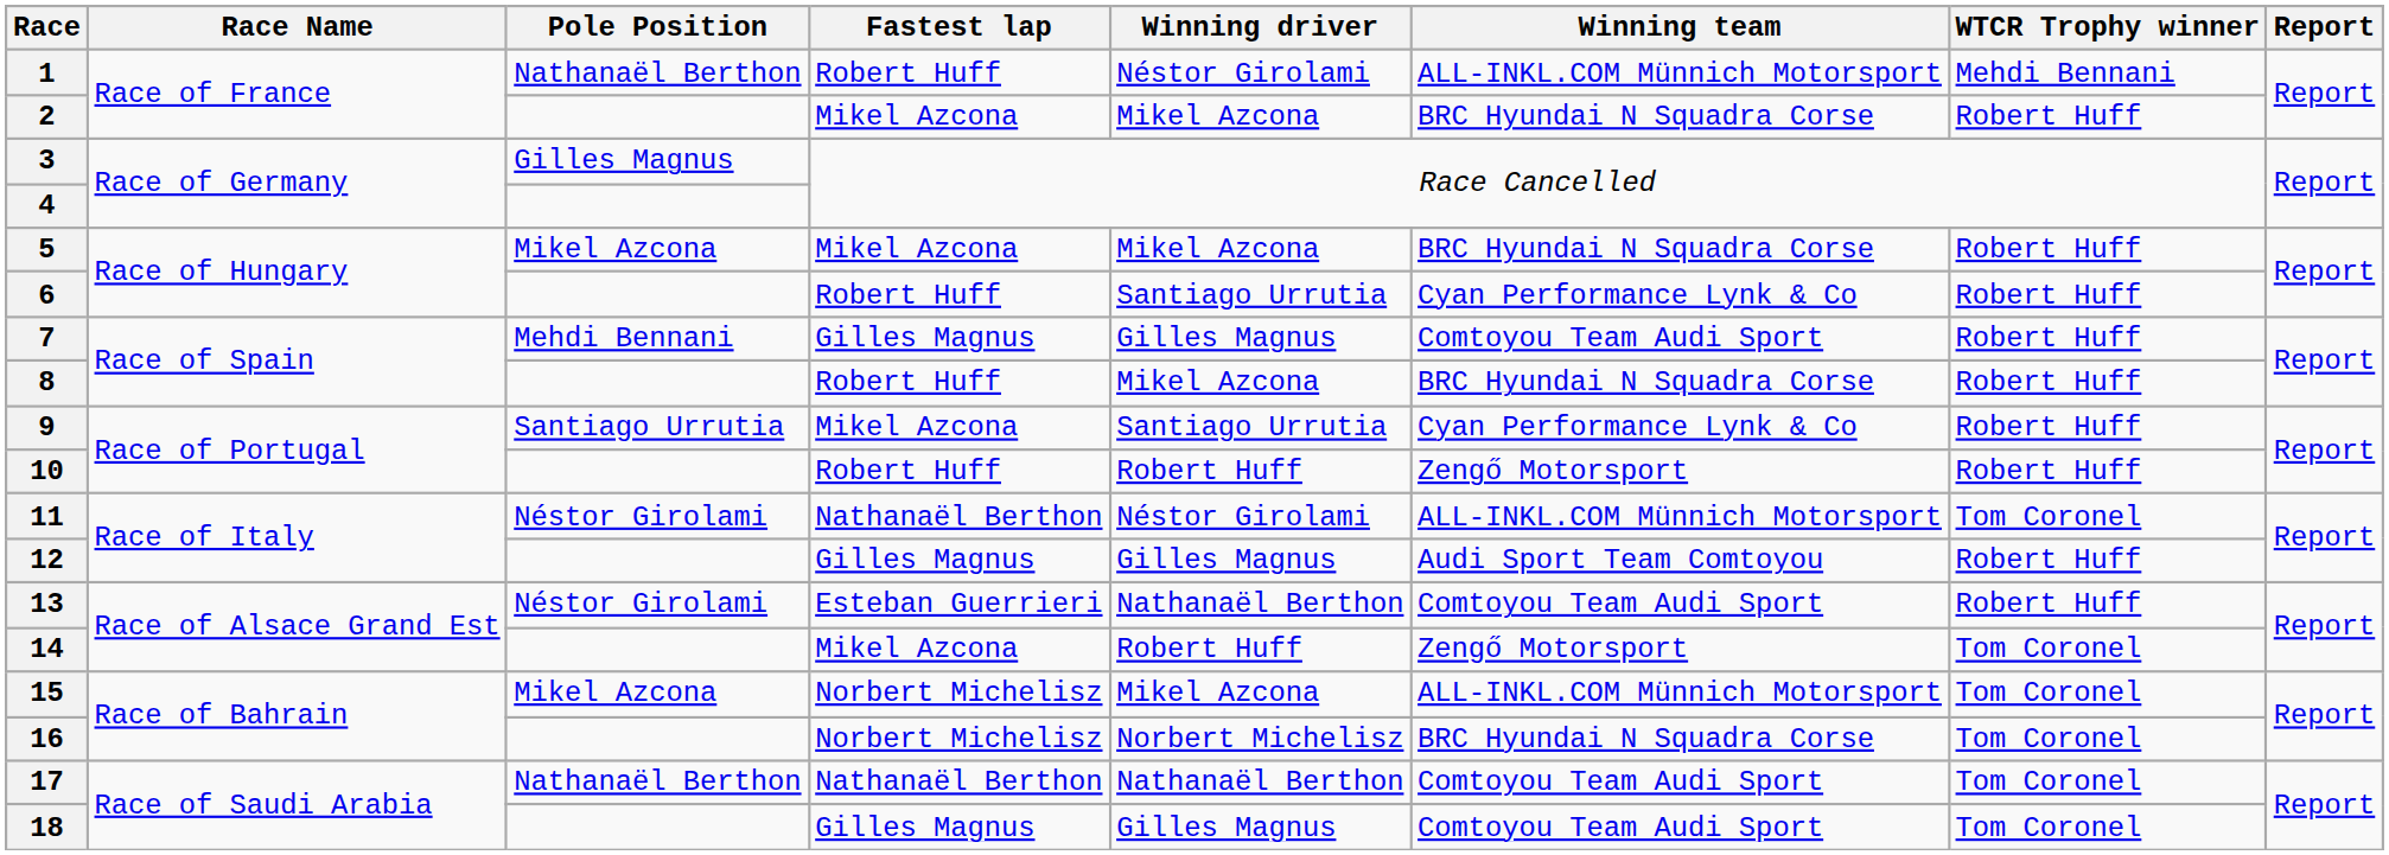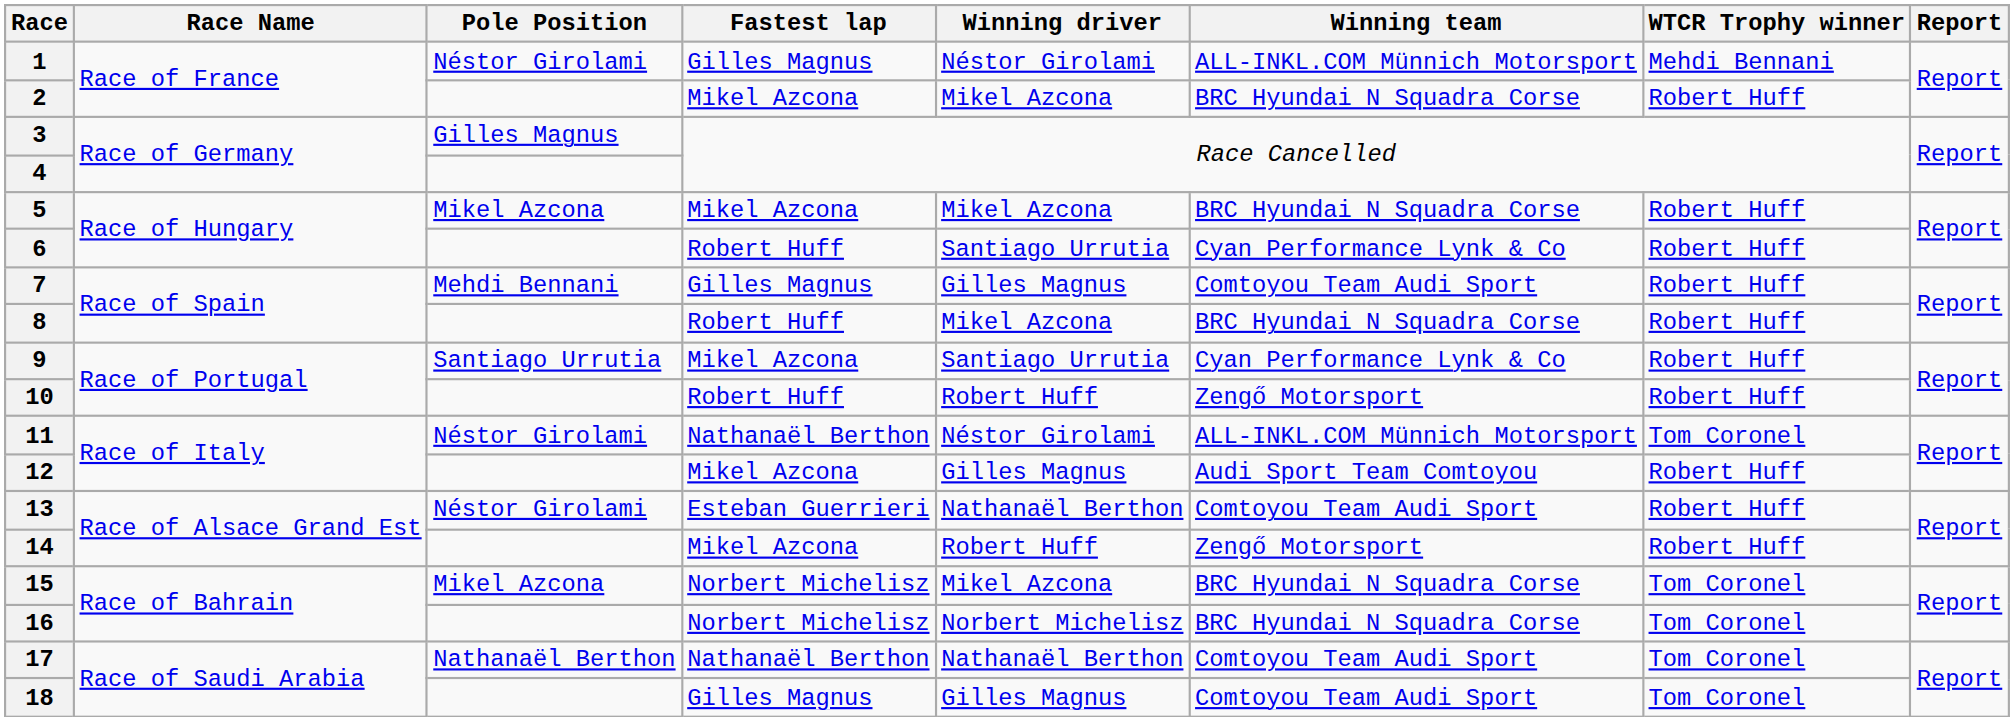1 | Pole Position: Nathanaël Berthon -> Néstor Girolami
1 | Fastest lap: Robert Huff -> Gilles Magnus
12 | Fastest lap: Gilles Magnus -> Mikel Azcona
14 | WTCR Trophy winner: Tom Coronel -> Robert Huff
15 | Winning team: ALL-INKL.COM Münnich Motorsport -> BRC Hyundai N Squadra Corse
